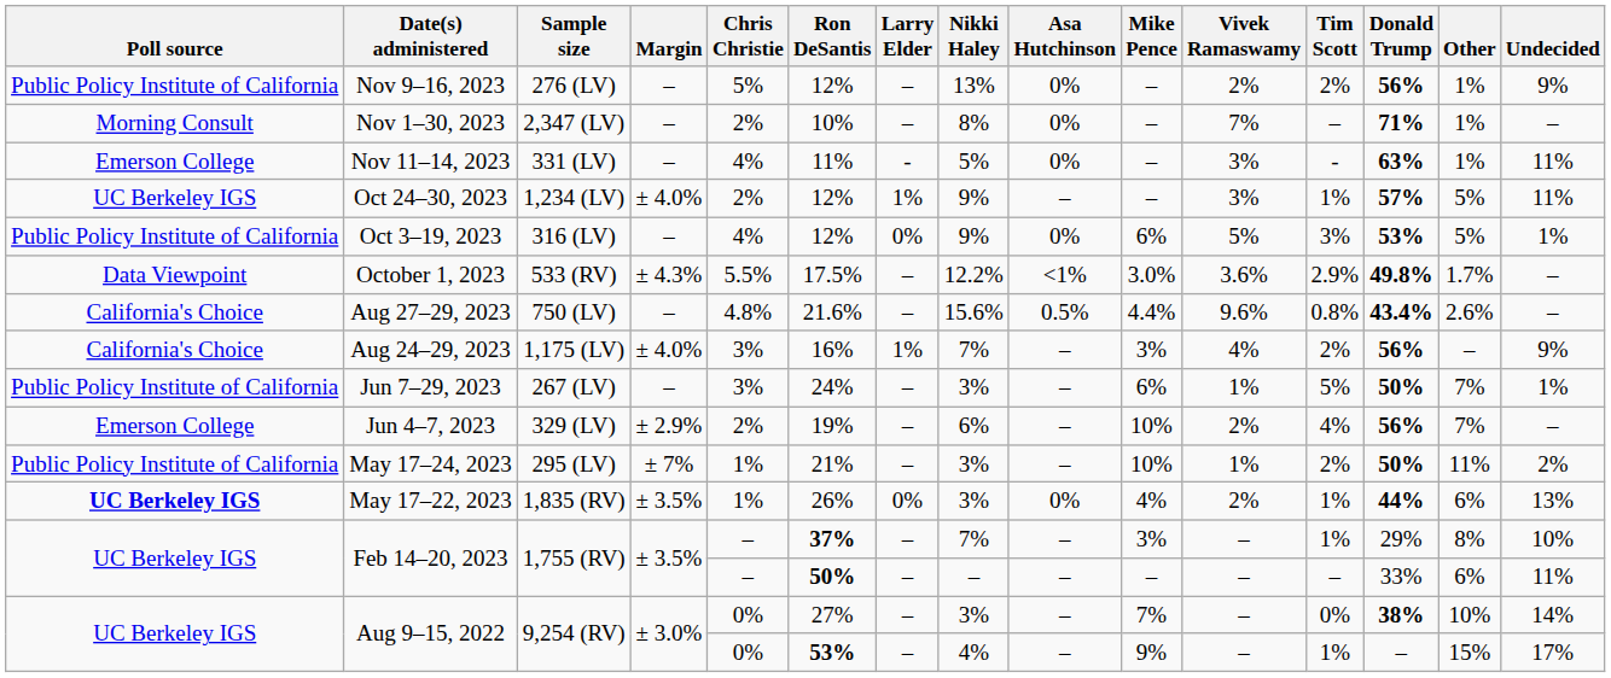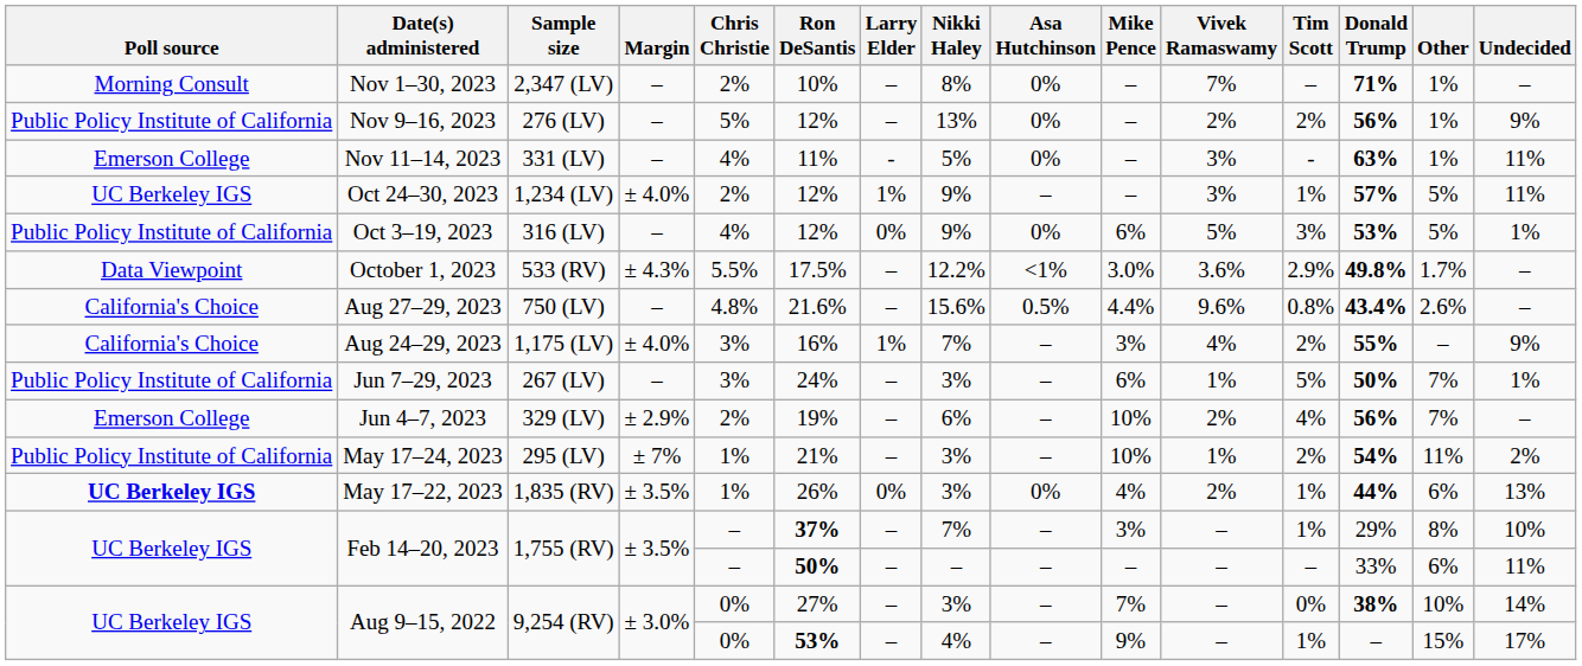rows swapped: Nov 1–30, 2023 <-> Nov 9–16, 2023
Aug 24–29, 2023 | Donald Trump: 56% -> 55%
May 17–24, 2023 | Donald Trump: 50% -> 54%
